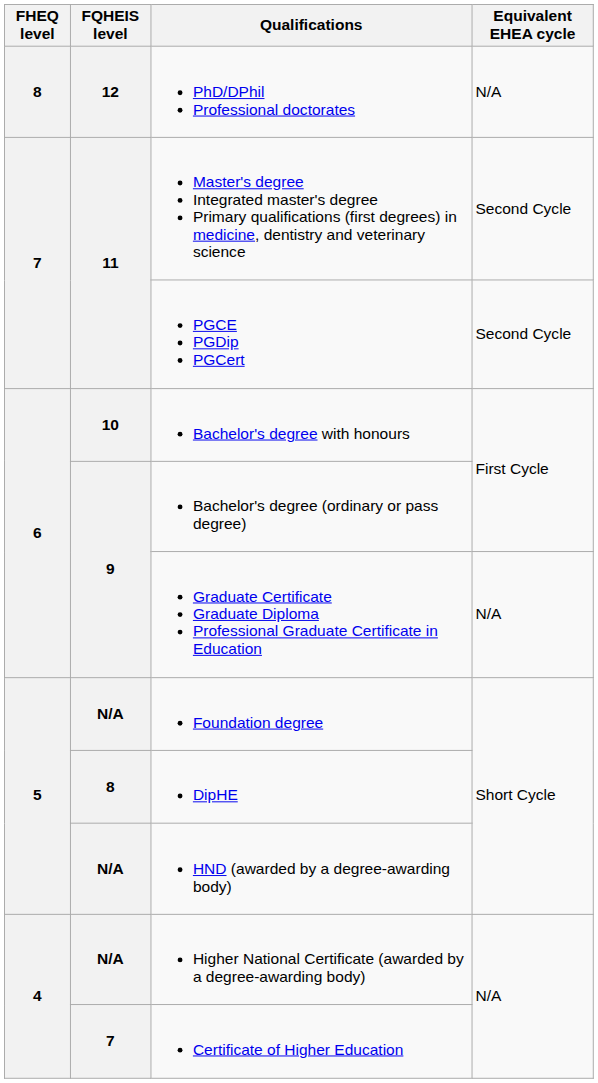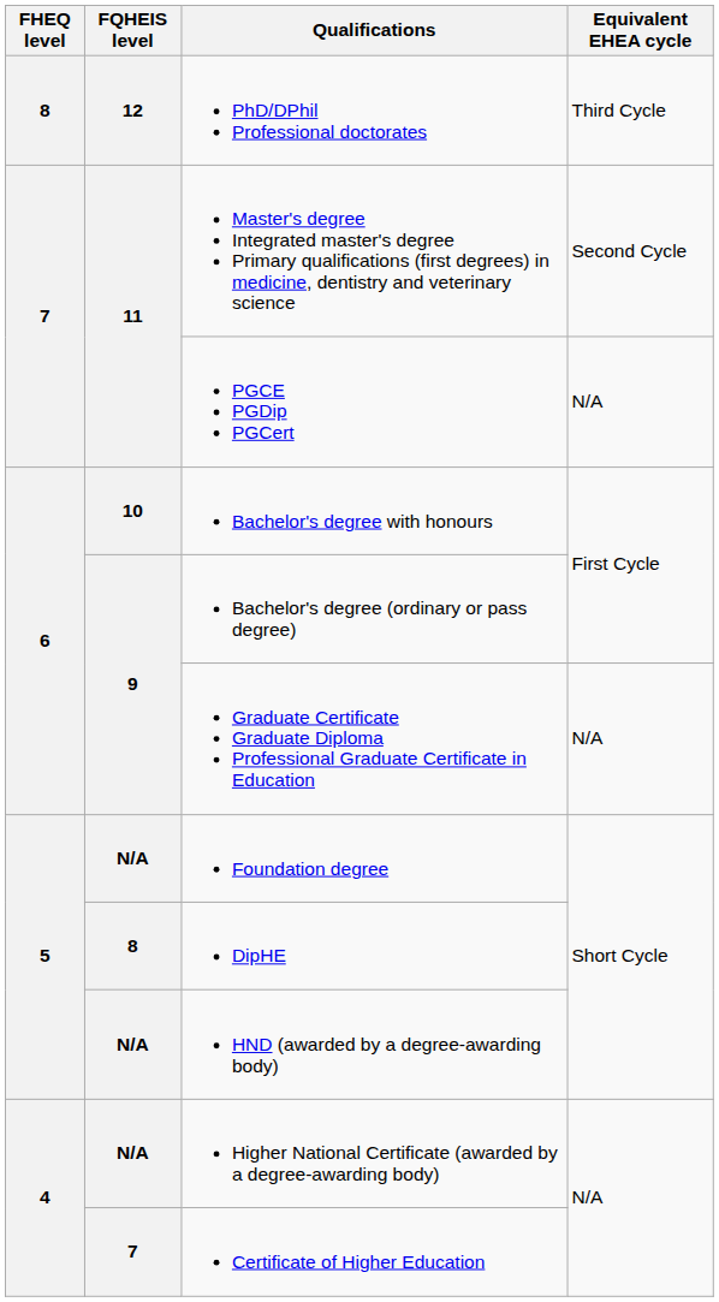PhD/DPhil Professional doctorates | Equivalent EHEA cycle: N/A -> Third Cycle
PGCE PGDip PGCert | Equivalent EHEA cycle: Second Cycle -> N/A
